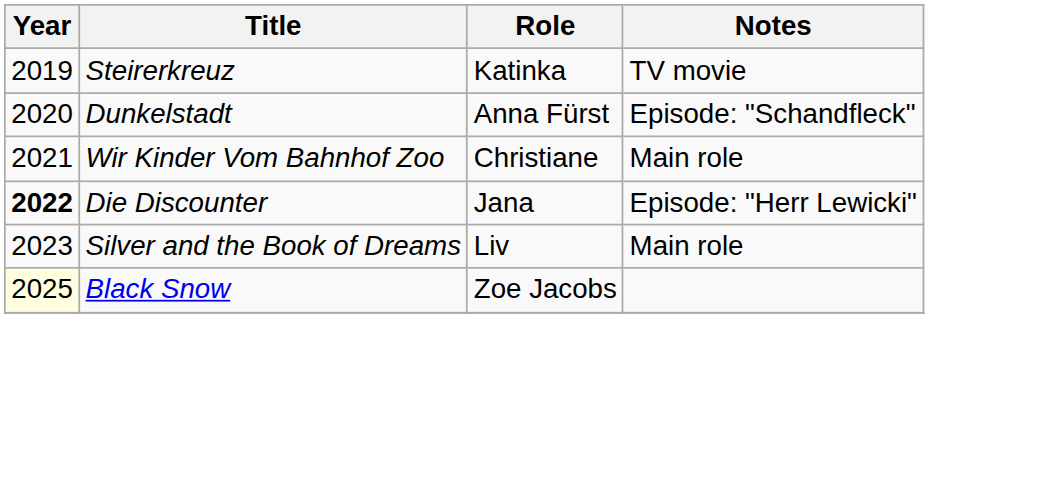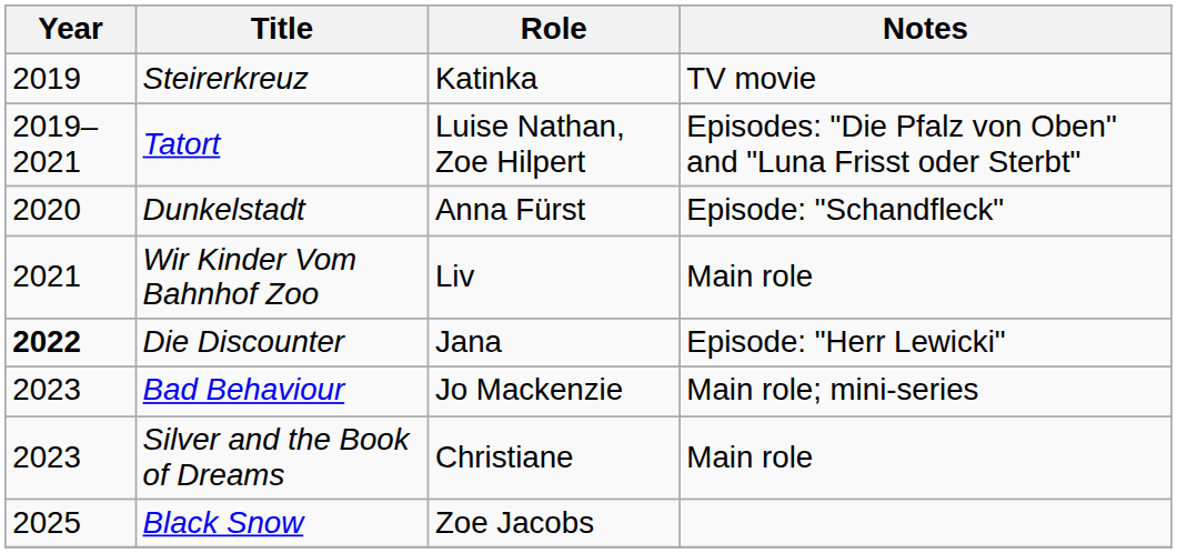+ row: 2019–2021 | Tatort | Luise Nathan, Zoe Hilpert | Episodes: "Die Pfalz von Oben" and "Luna Frisst oder Sterbt"
Wir Kinder Vom Bahnhof Zoo | Role: Christiane -> Liv
+ row: 2023 | Bad Behaviour | Jo Mackenzie | Main role; mini-series
Silver and the Book of Dreams | Role: Liv -> Christiane
Black Snow | Year: lightyellow background -> no background
